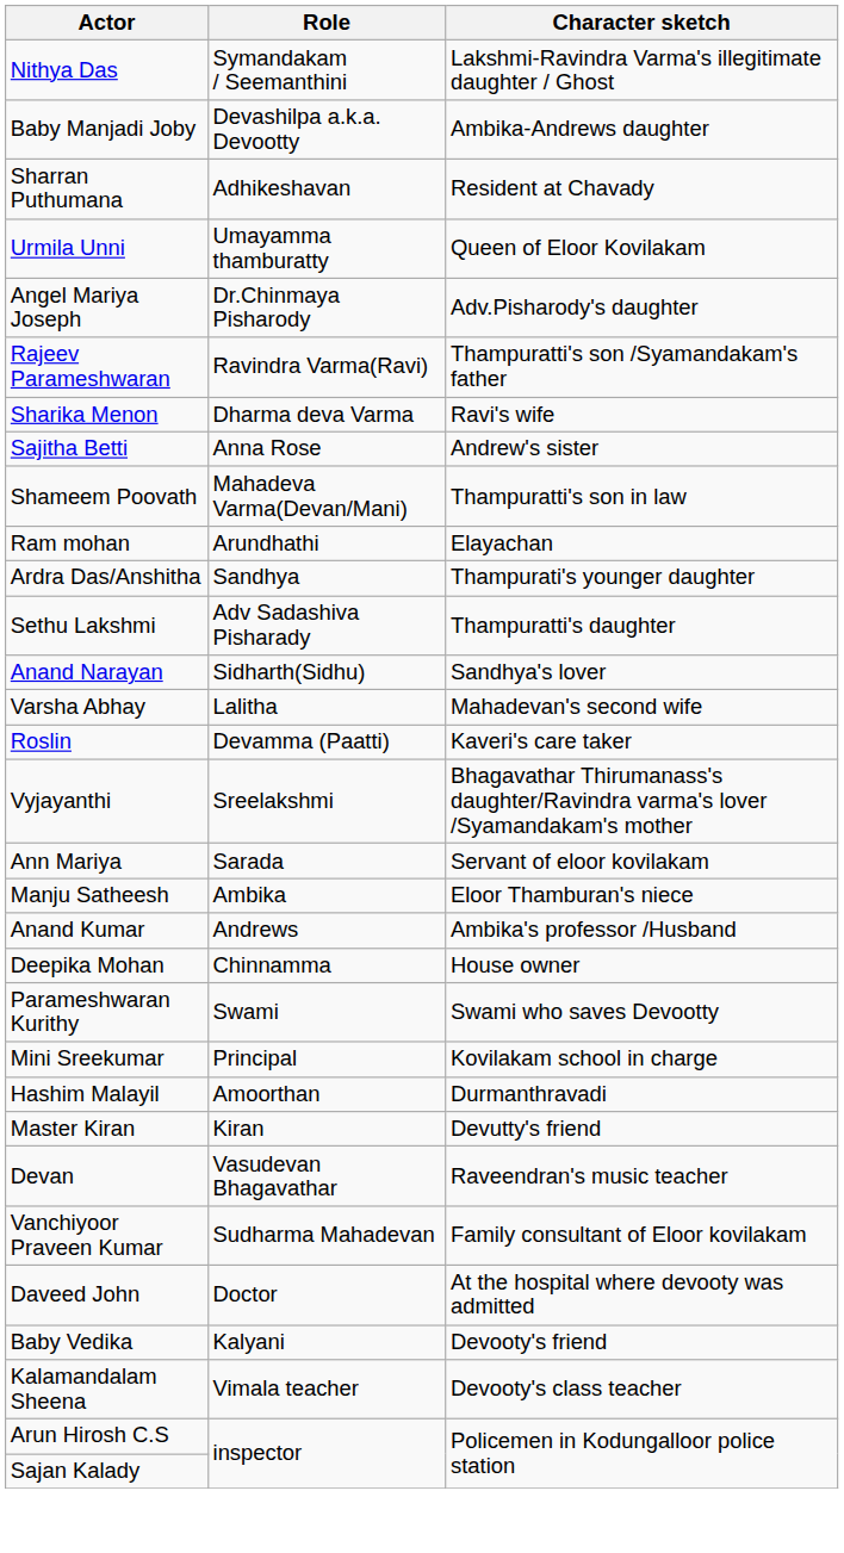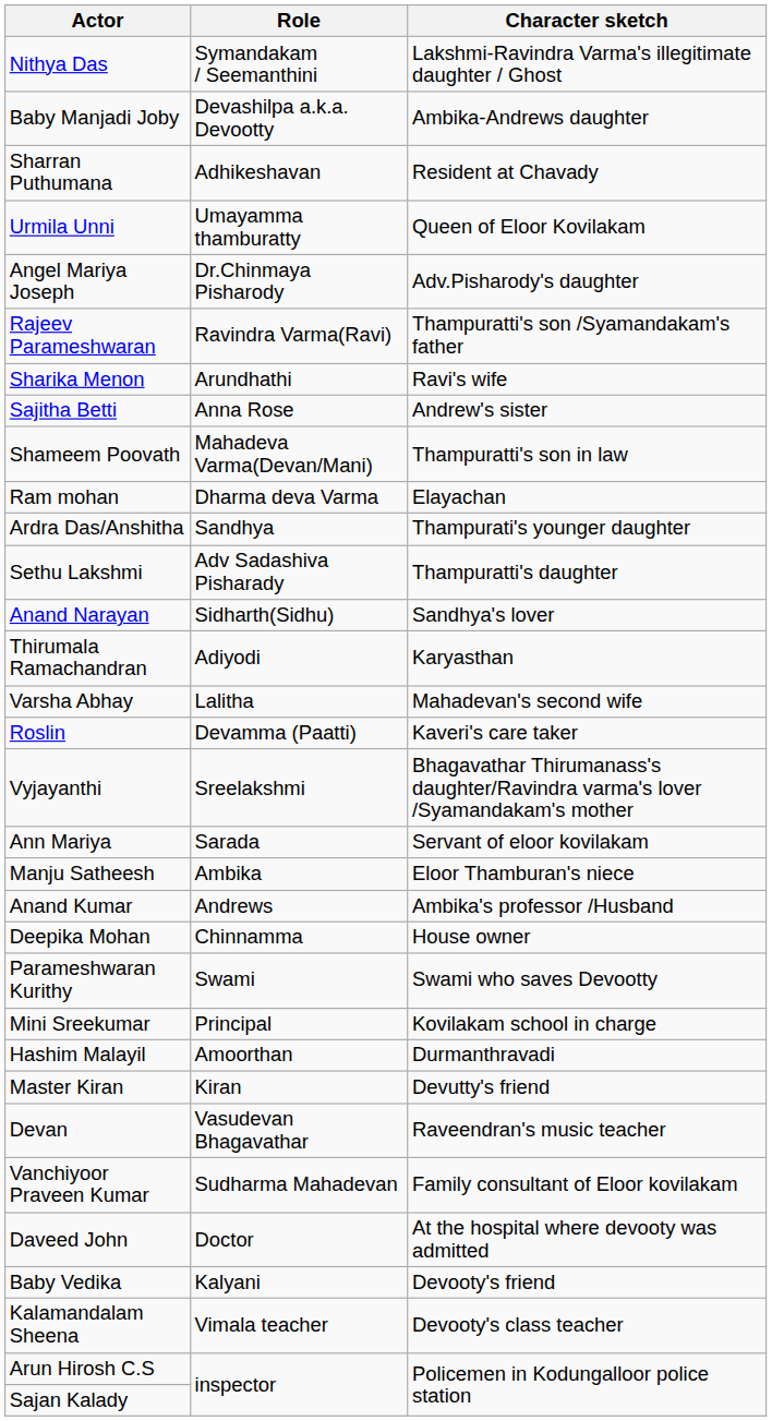Sharika Menon | Role: Dharma deva Varma -> Arundhathi
Ram mohan | Role: Arundhathi -> Dharma deva Varma
+ row: Thirumala Ramachandran | Adiyodi | Karyasthan
